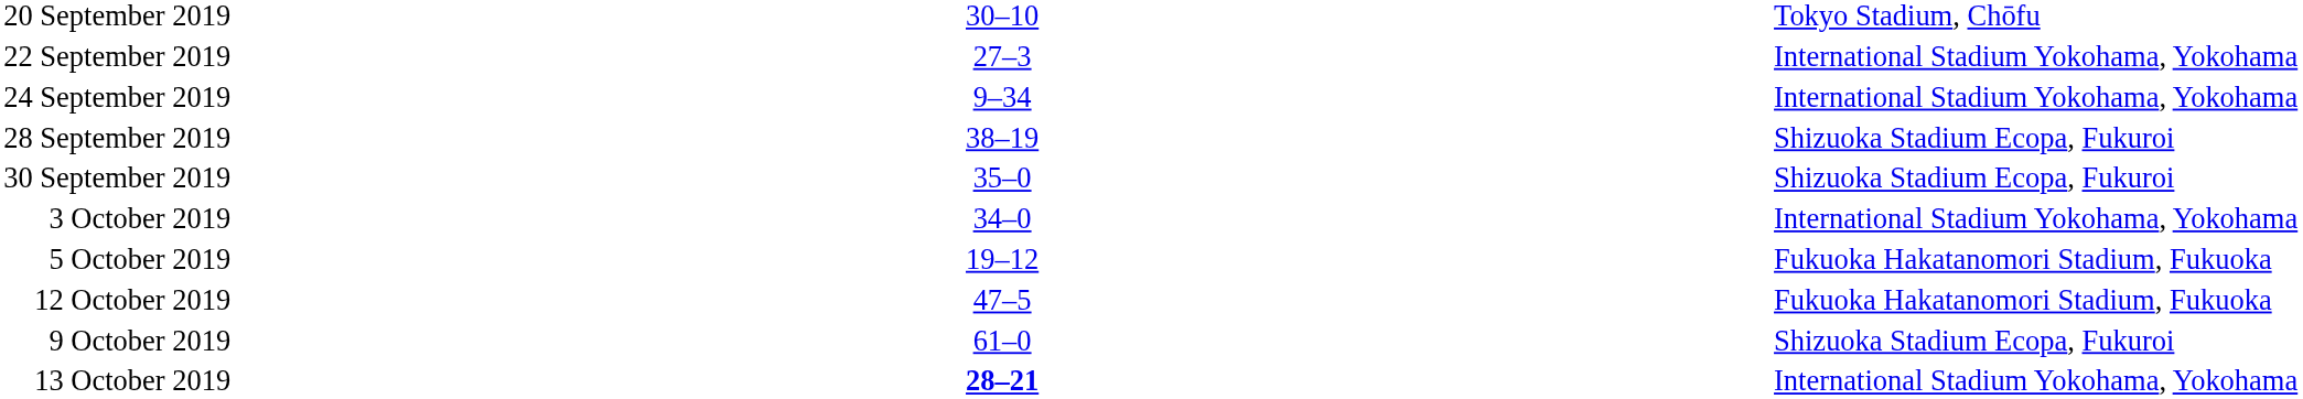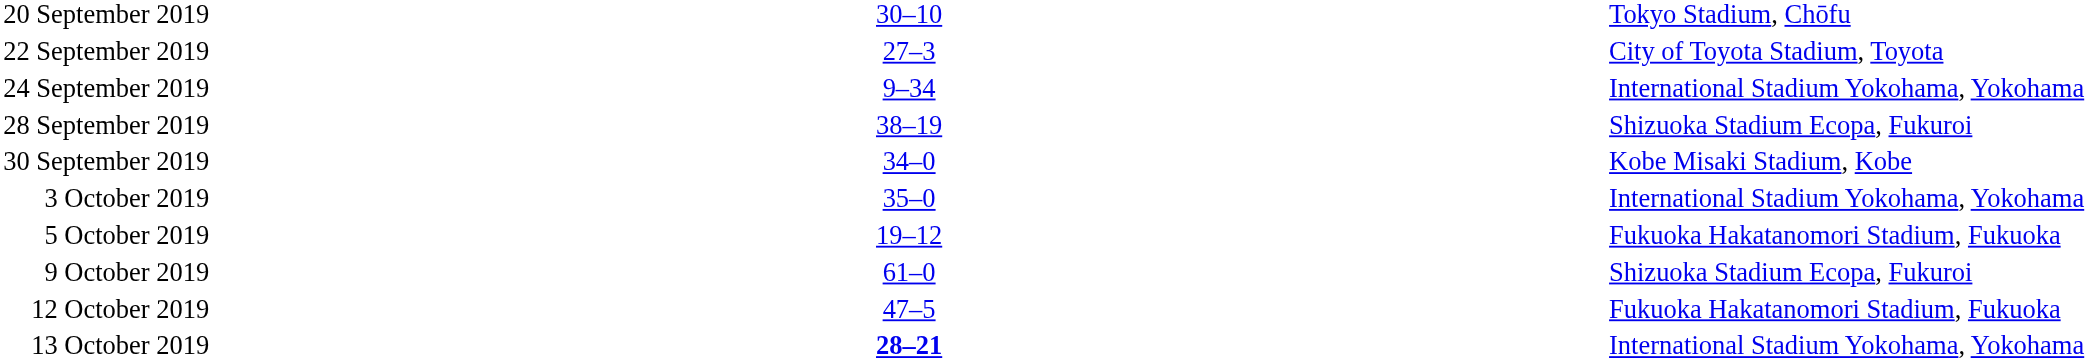22 September 2019 | column 5: International Stadium Yokohama, Yokohama -> City of Toyota Stadium, Toyota
30 September 2019 | column 3: 35–0 -> 34–0
30 September 2019 | column 5: Shizuoka Stadium Ecopa, Fukuroi -> Kobe Misaki Stadium, Kobe
3 October 2019 | column 3: 34–0 -> 35–0
rows swapped: 9 October 2019 <-> 12 October 2019
